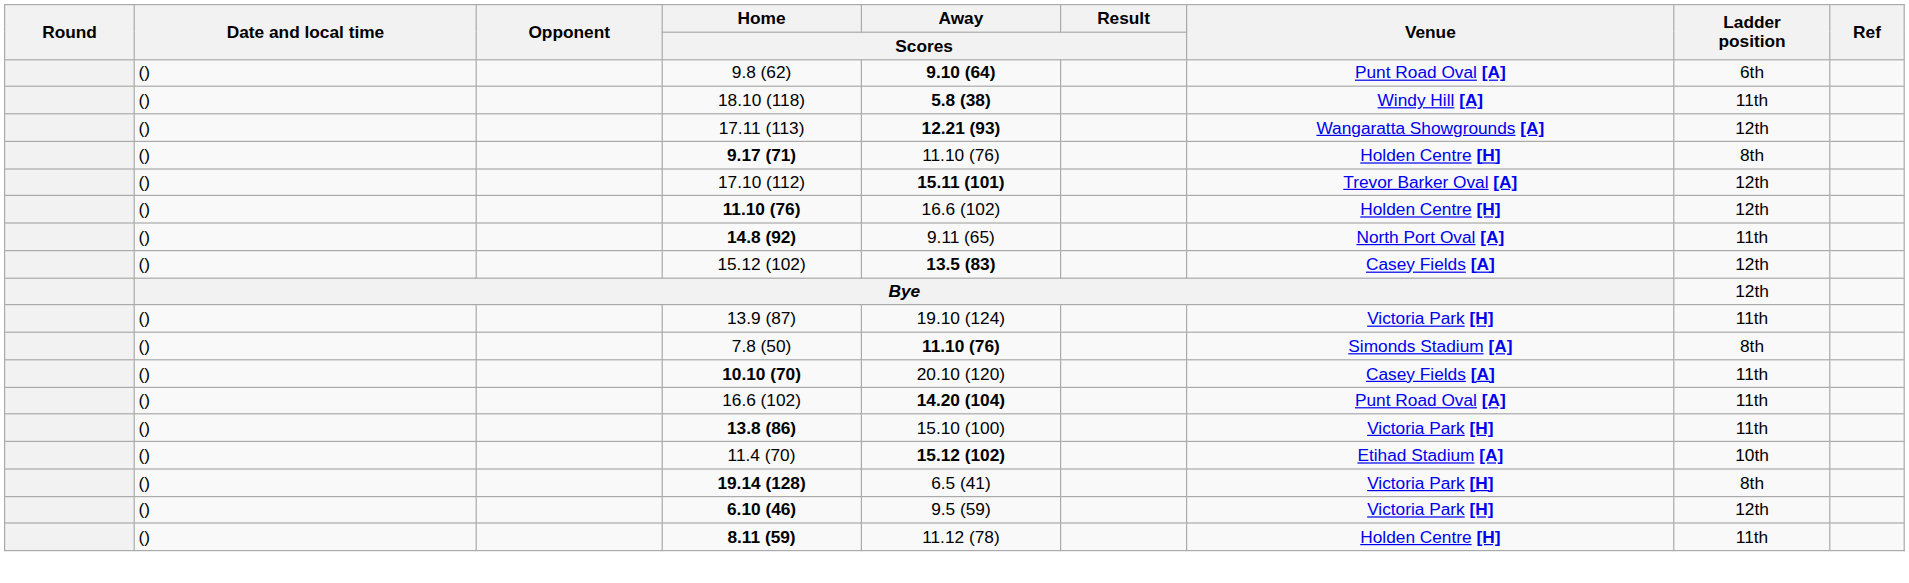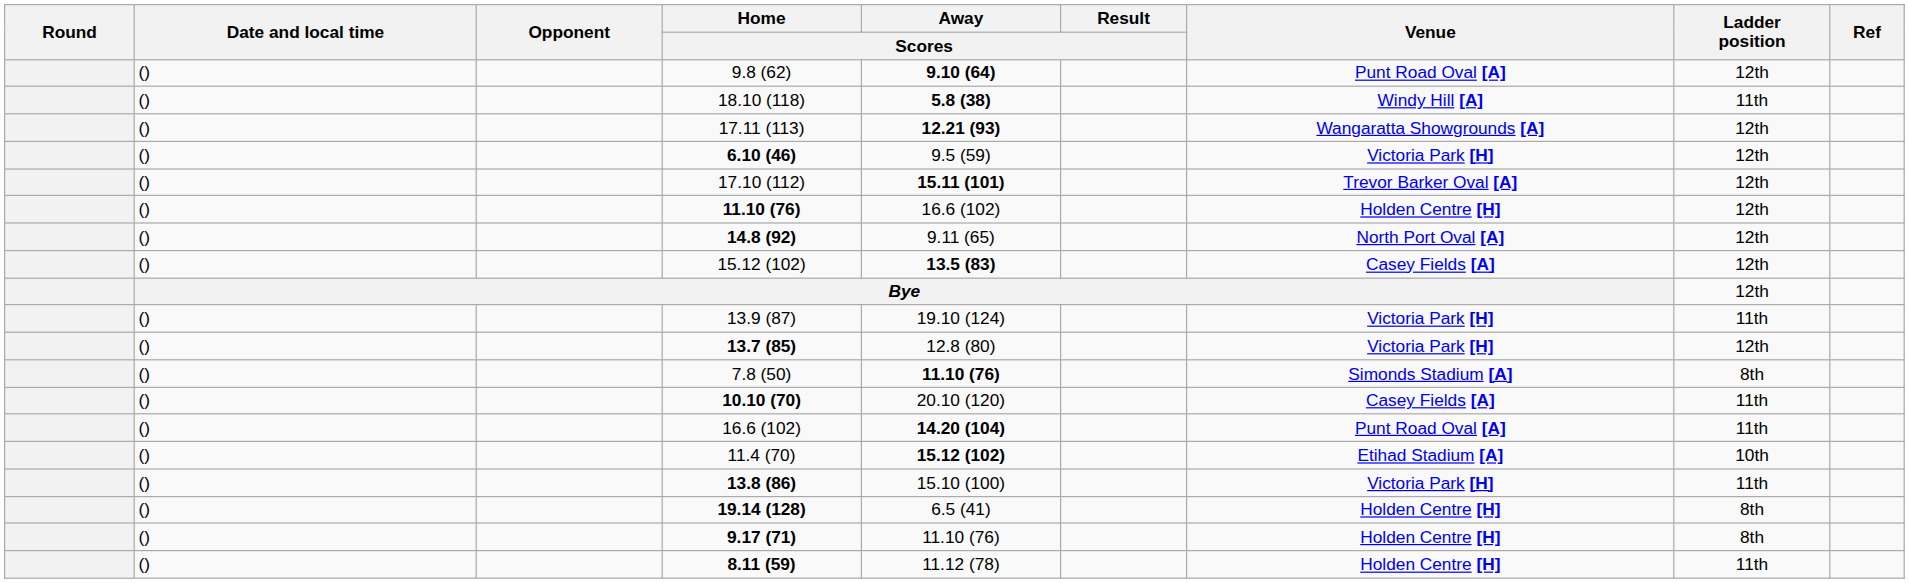9.8 (62) | Ladder position: 6th -> 12th
rows swapped: 6.10 (46) <-> 9.17 (71)
14.8 (92) | Ladder position: 11th -> 12th
+ row: () | 13.7 (85) | 12.8 (80) | Victoria Park [H] | 12th
rows swapped: 13.8 (86) <-> 11.4 (70)
19.14 (128) | Venue: Victoria Park [H] -> Holden Centre [H]
